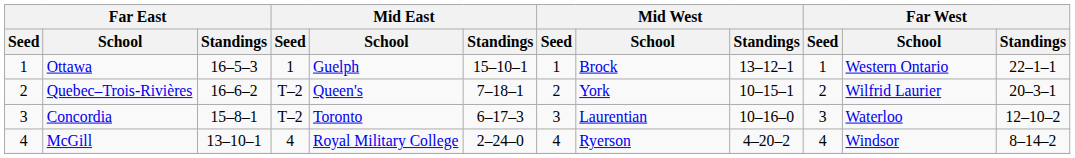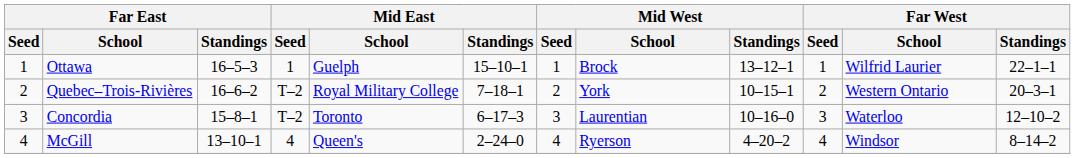Ottawa | Far West / School: Western Ontario -> Wilfrid Laurier
Quebec–Trois-Rivières | Mid East / School: Queen's -> Royal Military College
Quebec–Trois-Rivières | Far West / School: Wilfrid Laurier -> Western Ontario
McGill | Mid East / School: Royal Military College -> Queen's
